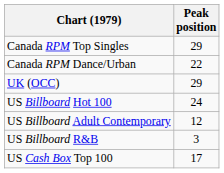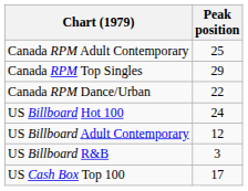+ row: Canada RPM Adult Contemporary | 25
- row: UK (OCC) | 29
